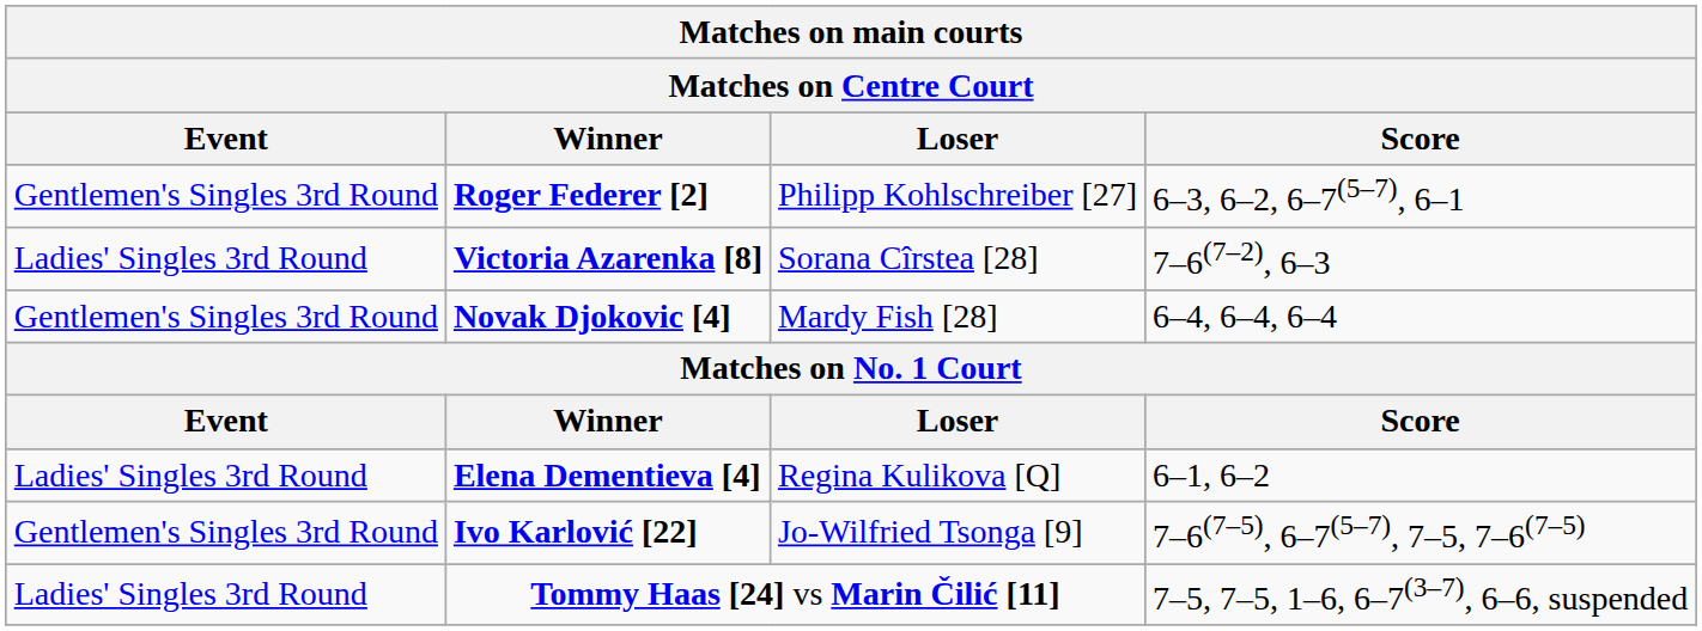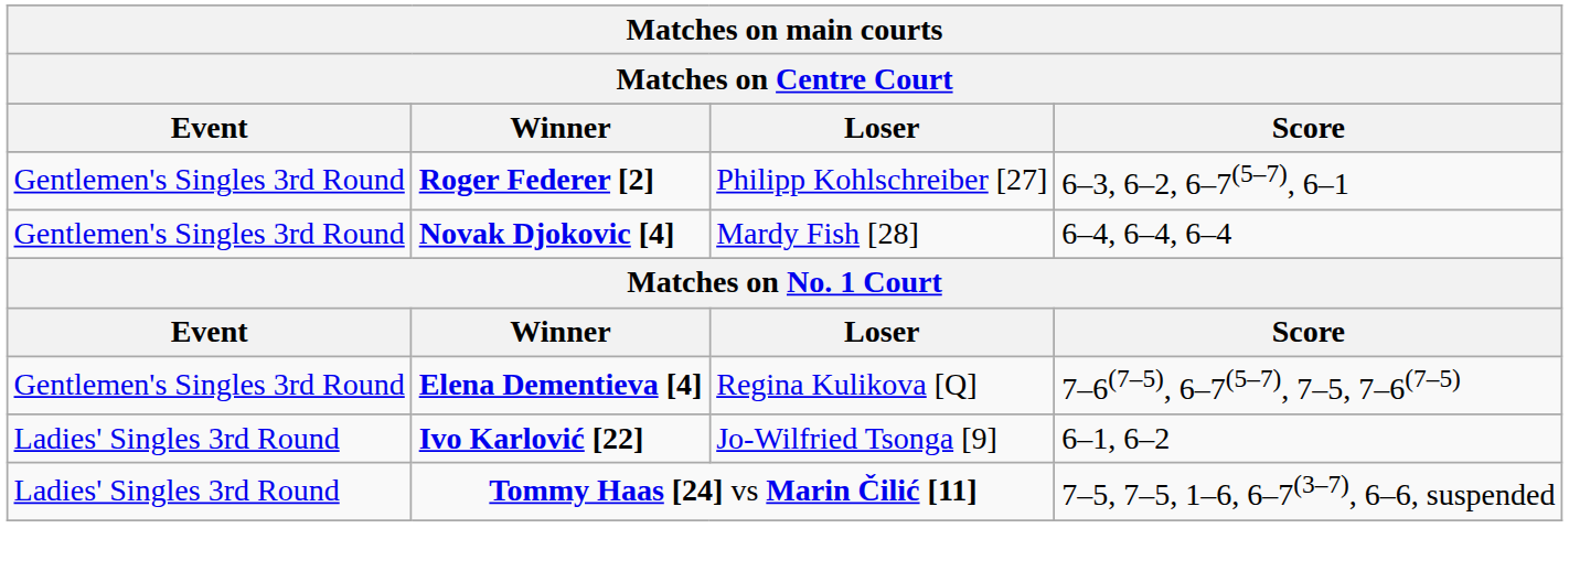- row: Ladies' Singles 3rd Round | Victoria Azarenka [8] | Sorana Cîrstea [28] | 7–6(7–2), 6–3
Elena Dementieva [4] | Event: Ladies' Singles 3rd Round -> Gentlemen's Singles 3rd Round
Elena Dementieva [4] | Score: 6–1, 6–2 -> 7–6(7–5), 6–7(5–7), 7–5, 7–6(7–5)
Ivo Karlović [22] | Event: Gentlemen's Singles 3rd Round -> Ladies' Singles 3rd Round
Ivo Karlović [22] | Score: 7–6(7–5), 6–7(5–7), 7–5, 7–6(7–5) -> 6–1, 6–2
